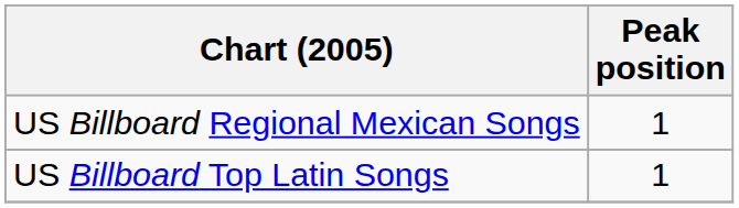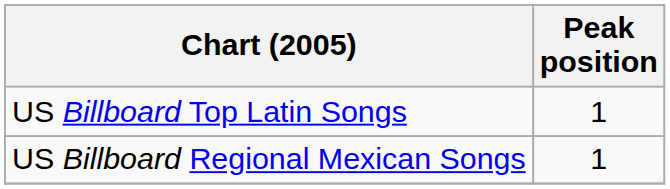rows swapped: US Billboard Top Latin Songs <-> US Billboard Regional Mexican Songs
